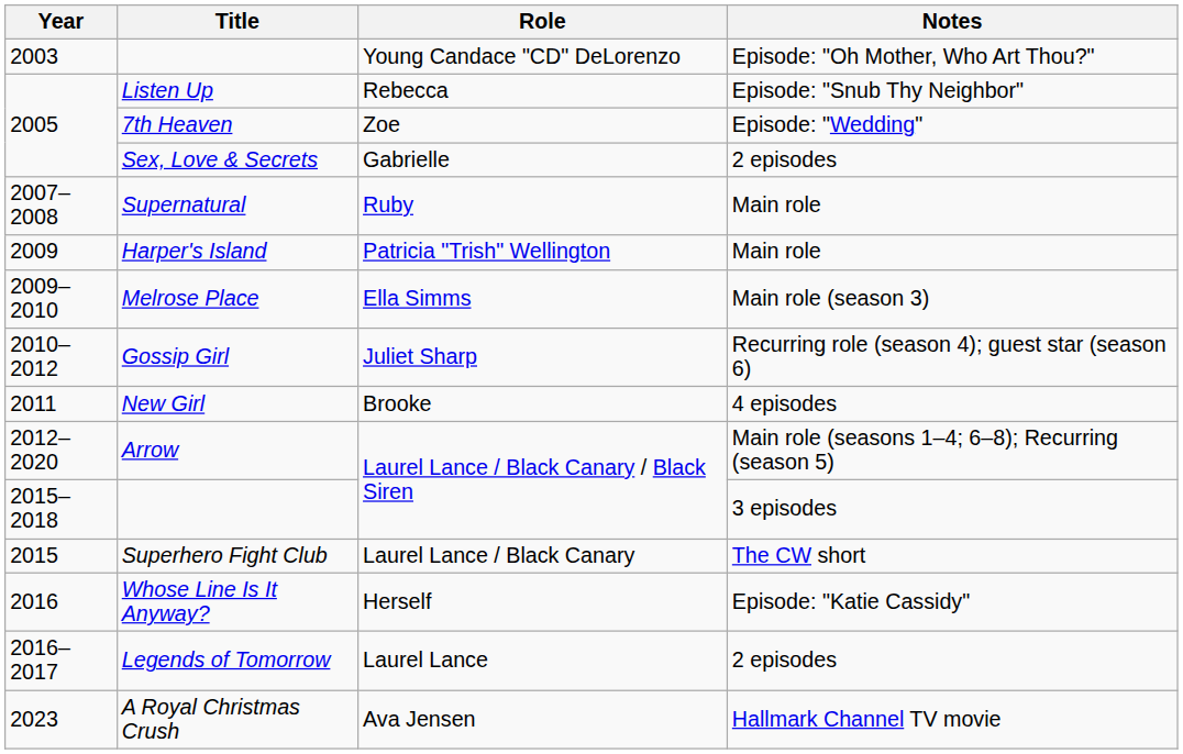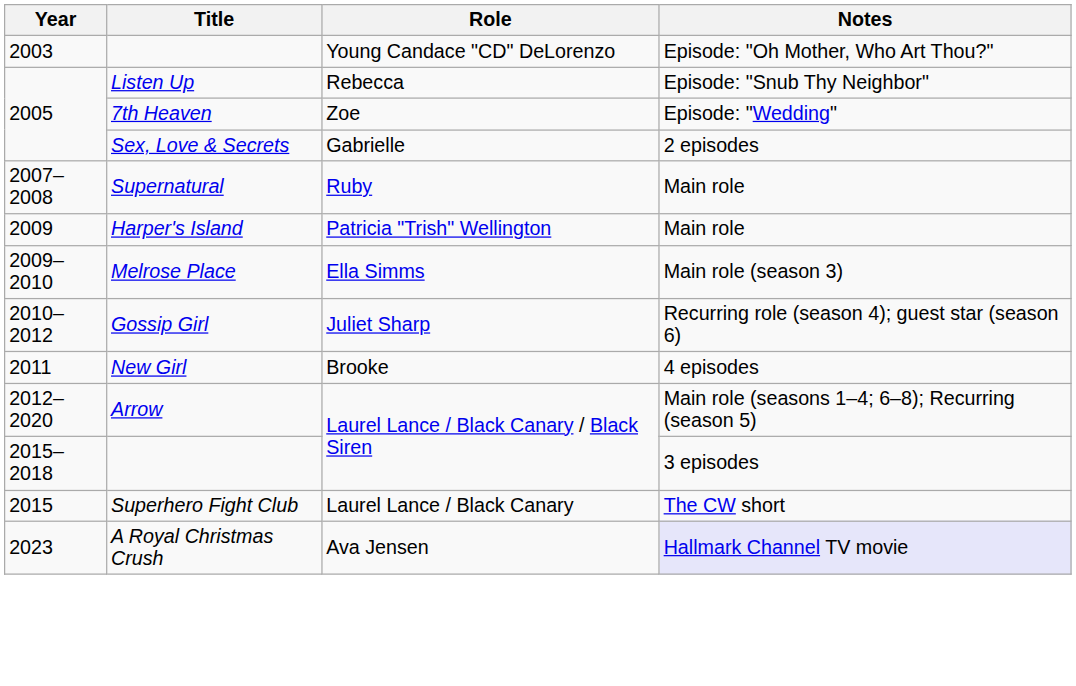- row: 2016 | Whose Line Is It Anyway? | Herself | Episode: "Katie Cassidy"
- row: 2016–2017 | Legends of Tomorrow | Laurel Lance | 2 episodes
A Royal Christmas Crush | Notes: no background -> lavender background
